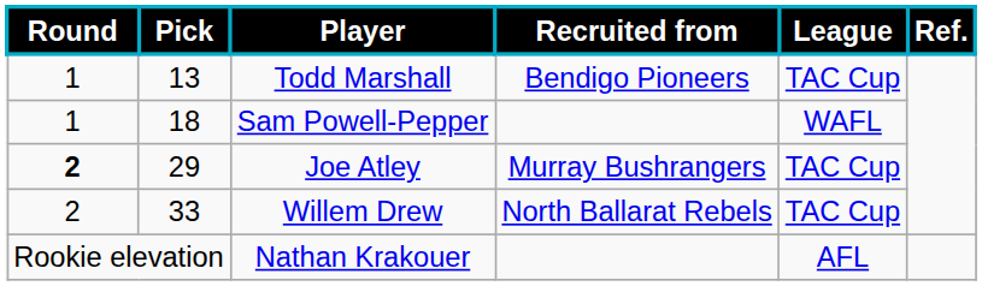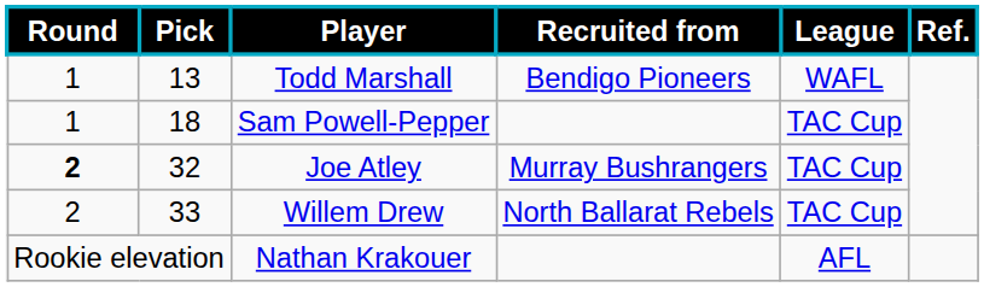Todd Marshall | League: TAC Cup -> WAFL
Sam Powell-Pepper | League: WAFL -> TAC Cup
Joe Atley | Pick: 29 -> 32
